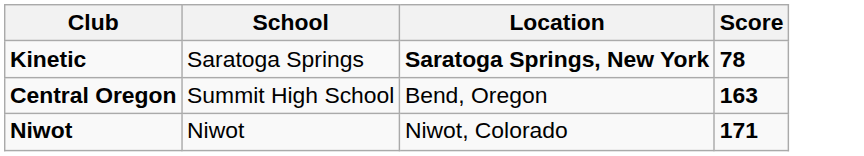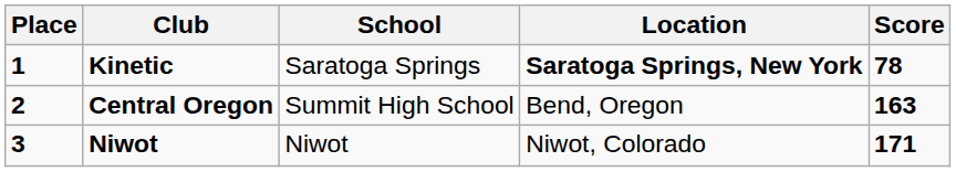+ column: Place | 1 | 2 | 3
